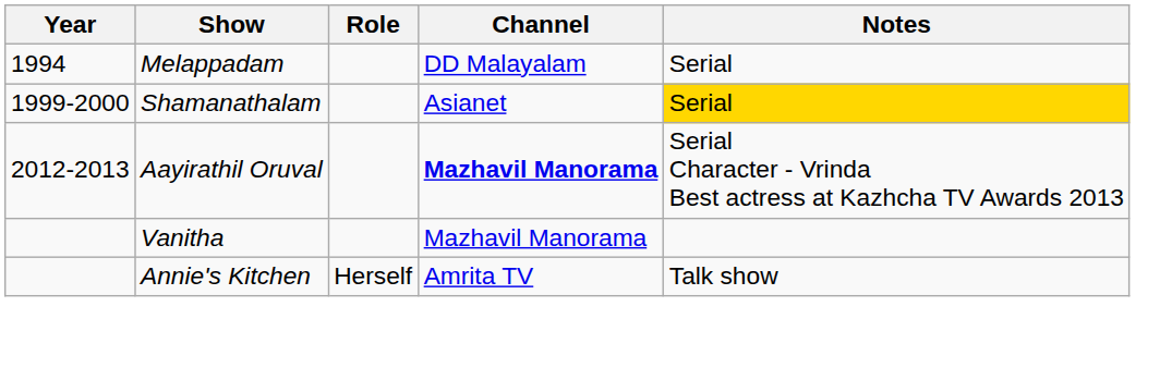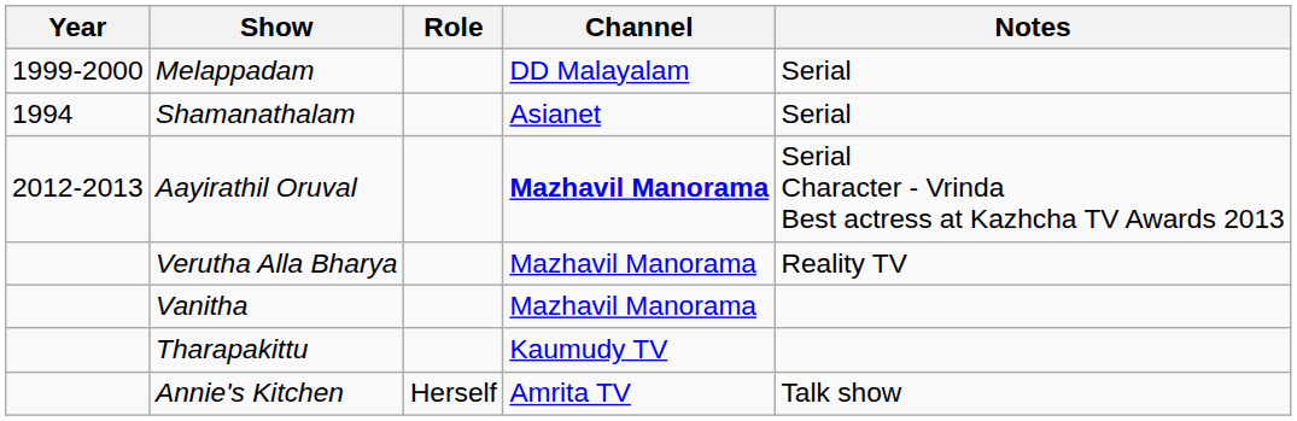Melappadam | Year: 1994 -> 1999-2000
Shamanathalam | Year: 1999-2000 -> 1994
Shamanathalam | Notes: gold background -> no background
+ row: Verutha Alla Bharya | Mazhavil Manorama | Reality TV
+ row: Tharapakittu | Kaumudy TV
